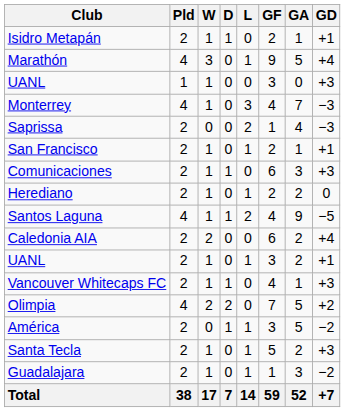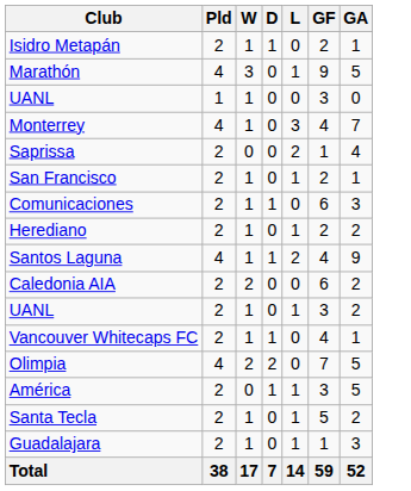- column: GD | +1 | +4 | +3 | −3 | −3 | +1 | +3 | 0 | −5 | +4 | +1 | +3 | +2 | −2 | +3 | −2 | +7
